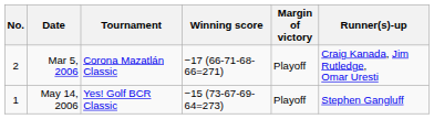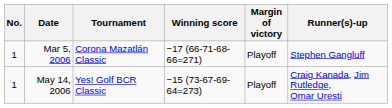Mar 5, 2006 | No.: 2 -> 1
Mar 5, 2006 | Runner(s)-up: Craig Kanada, Jim Rutledge, Omar Uresti -> Stephen Gangluff
May 14, 2006 | Runner(s)-up: Stephen Gangluff -> Craig Kanada, Jim Rutledge, Omar Uresti
